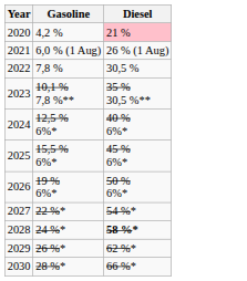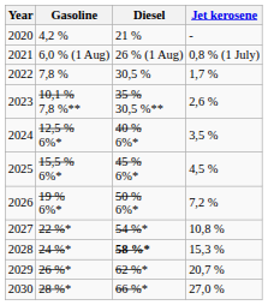+ column: Jet kerosene | - | 0,8 % (1 July) | 1,7 % | 2,6 % | 3,5 % | 4,5 % | 7,2 % | 10,8 % | 15,3 % | 20,7 % | 27,0 %
2020 | Diesel: pink background -> no background
